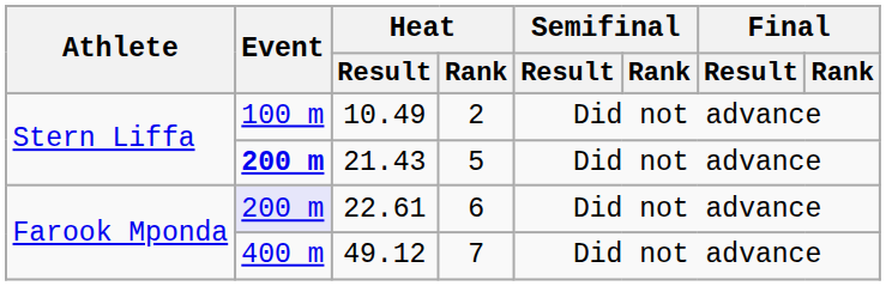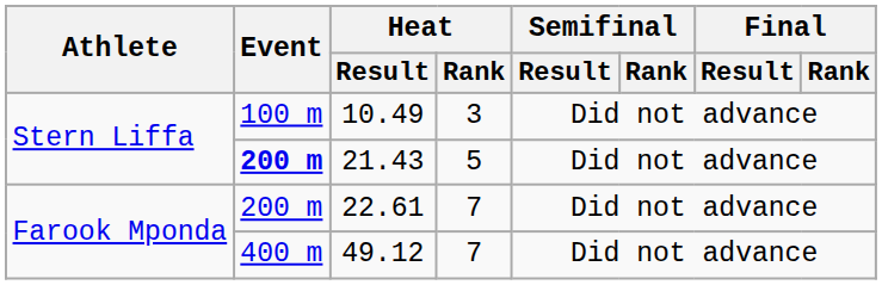10.49 | Heat / Rank: 2 -> 3
22.61 | Event: lavender background -> no background
22.61 | Heat / Rank: 6 -> 7
